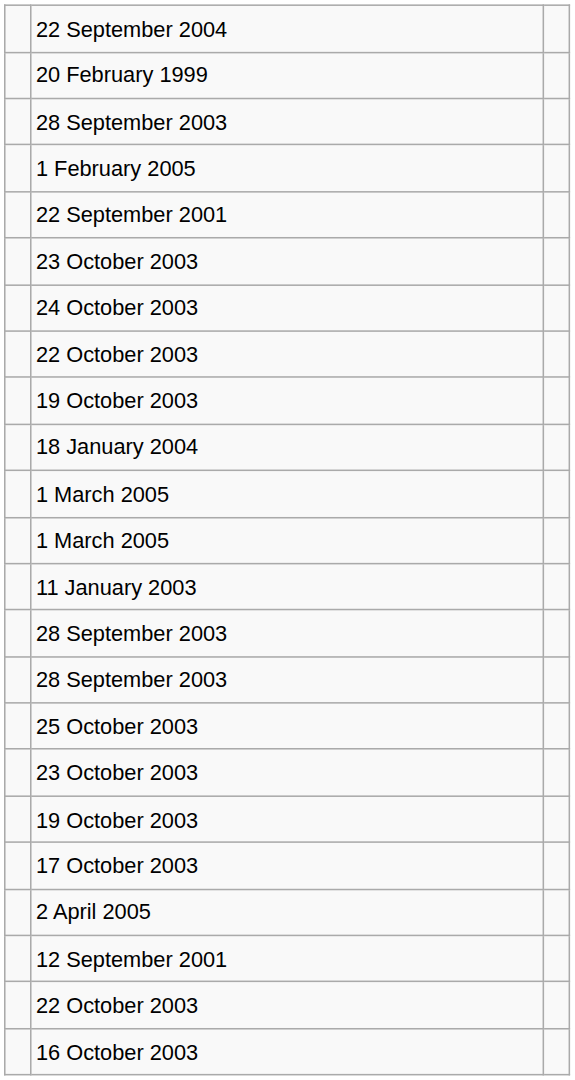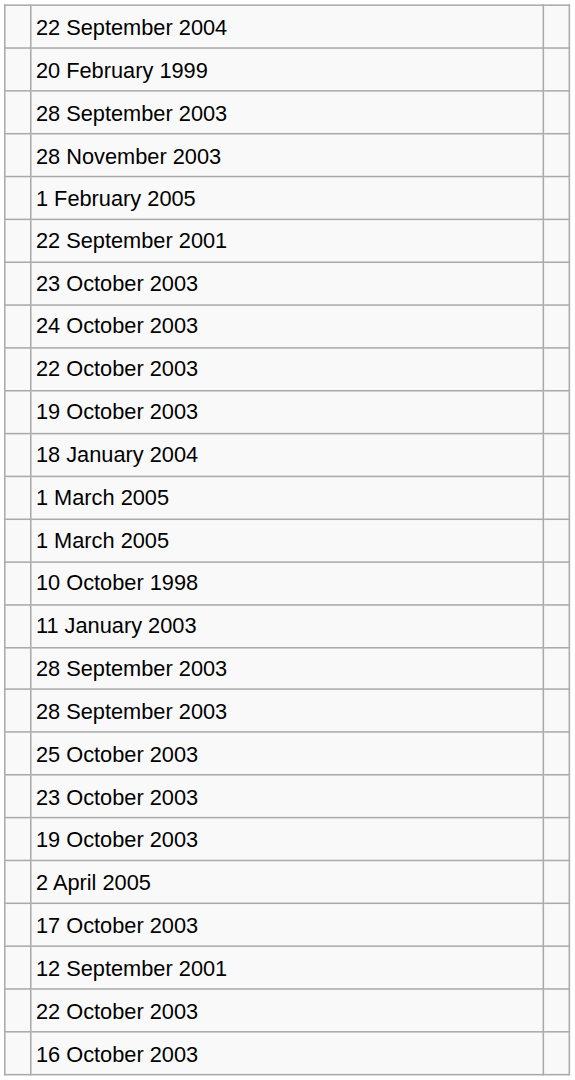+ row: 28 November 2003
+ row: 10 October 1998
rows swapped: 17 October 2003 <-> 2 April 2005
